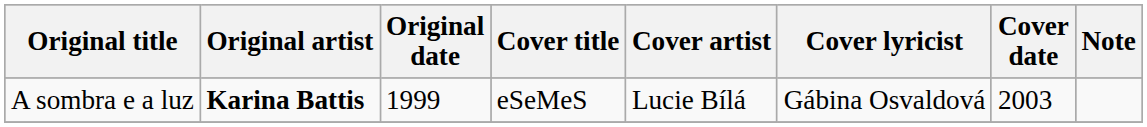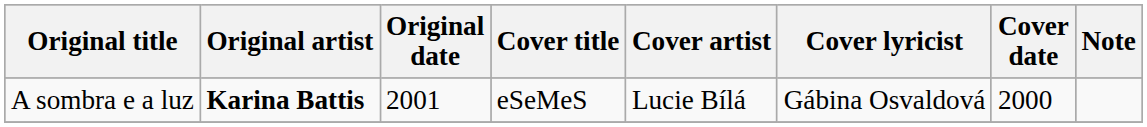A sombra e a luz | Original date: 1999 -> 2001
A sombra e a luz | Cover date: 2003 -> 2000
